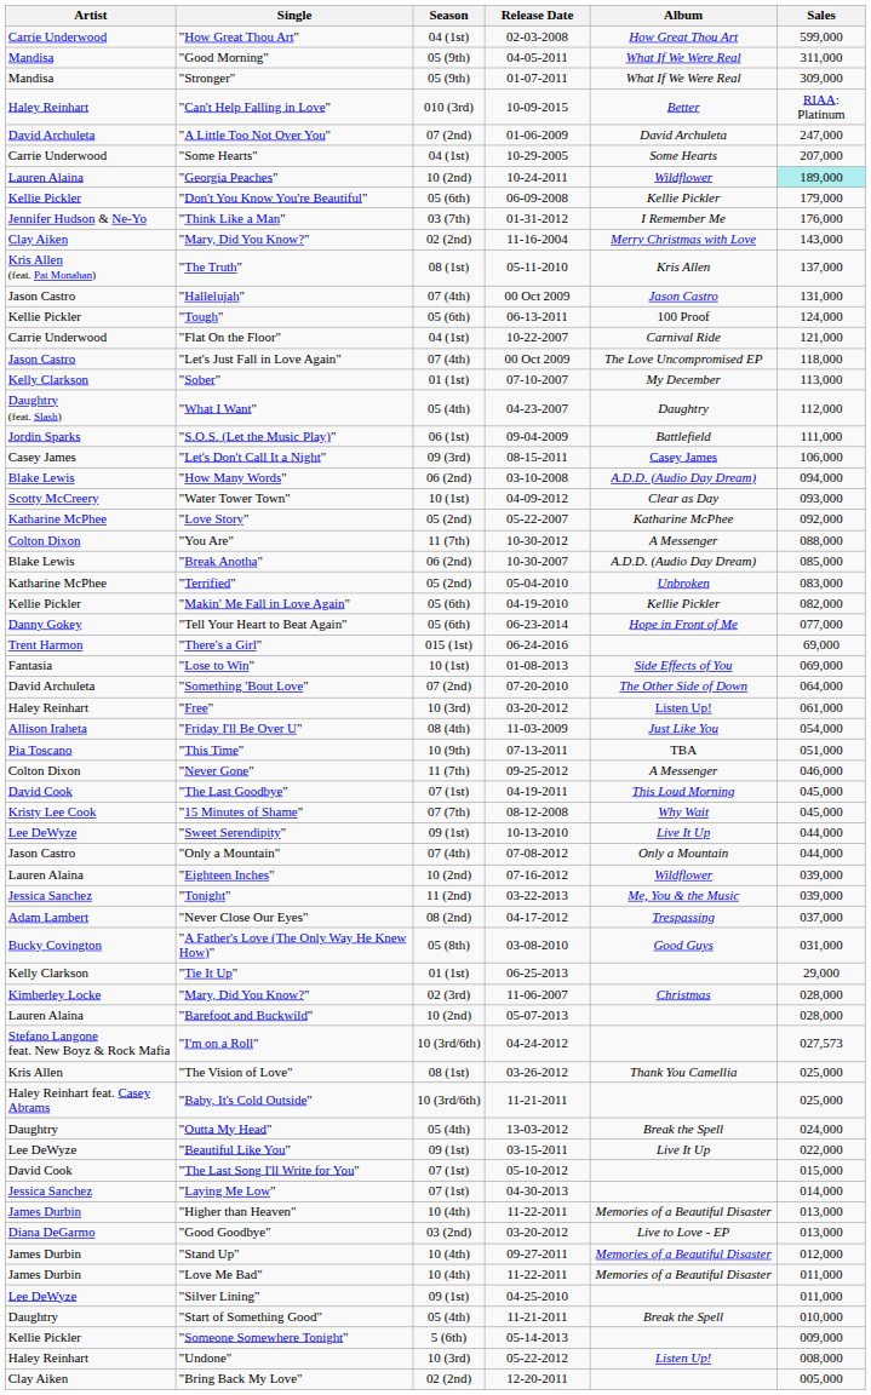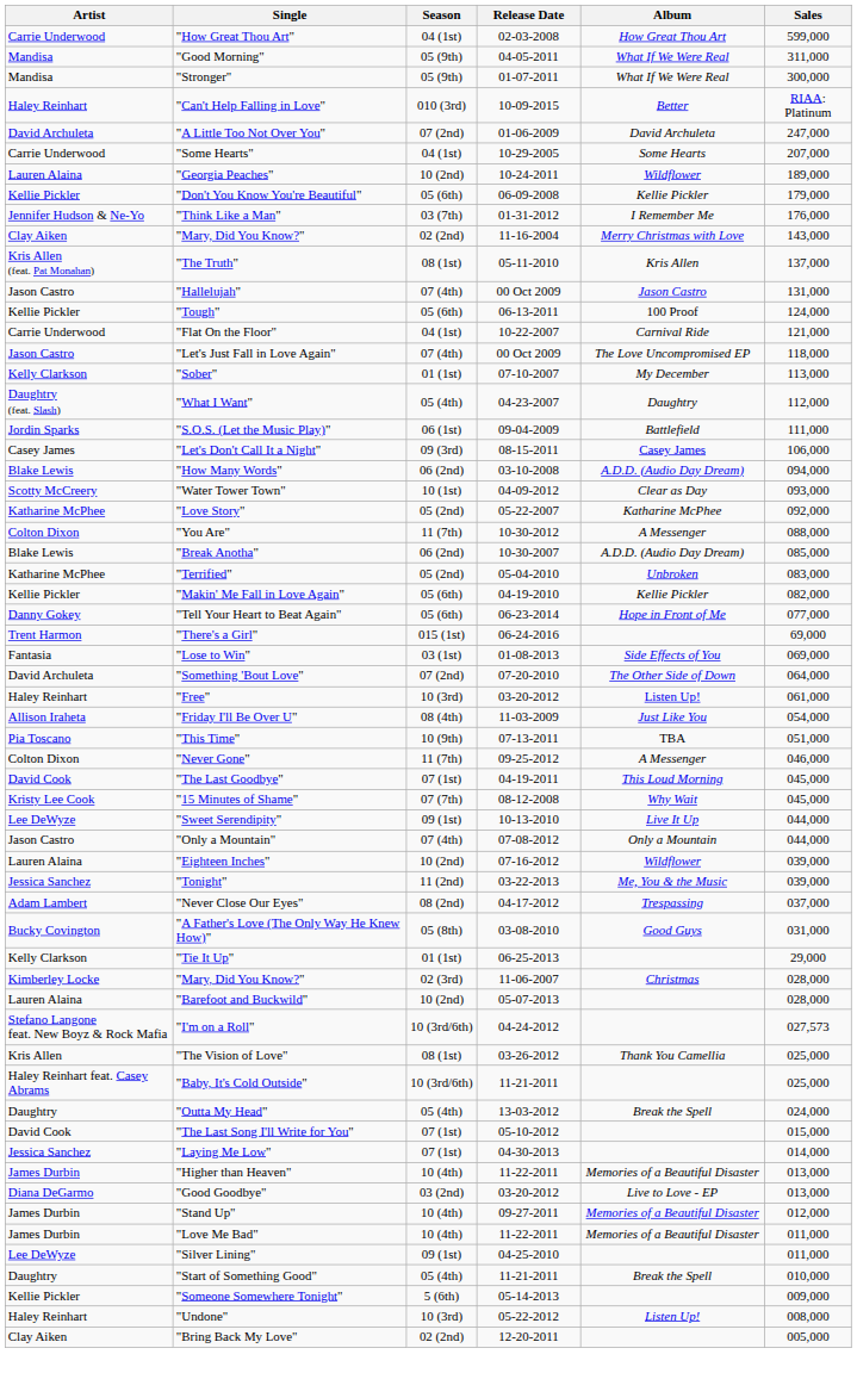"Stronger" | Sales: 309,000 -> 300,000
"Georgia Peaches" | Sales: paleturquoise background -> no background
"Lose to Win" | Season: 10 (1st) -> 03 (1st)
- row: Lee DeWyze | "Beautiful Like You" | 09 (1st) | 03-15-2011 | Live It Up | 022,000
